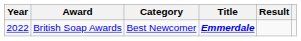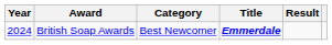British Soap Awards | Year: 2022 -> 2024
